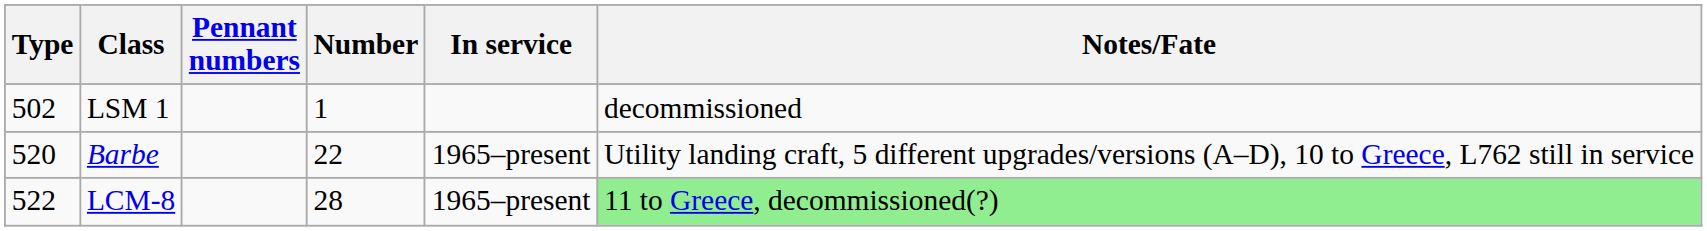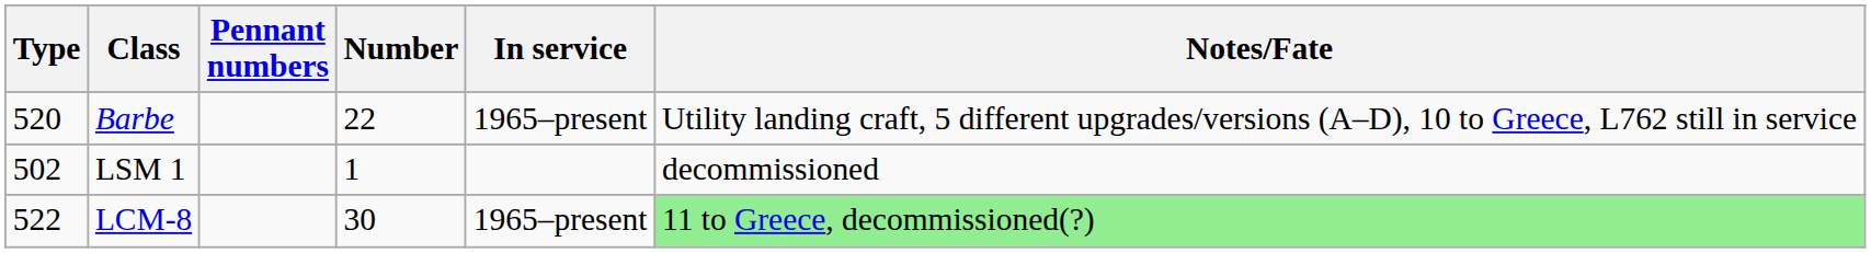rows swapped: LSM 1 <-> Barbe
LCM-8 | Number: 28 -> 30
